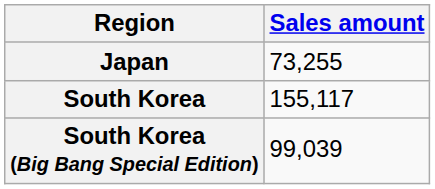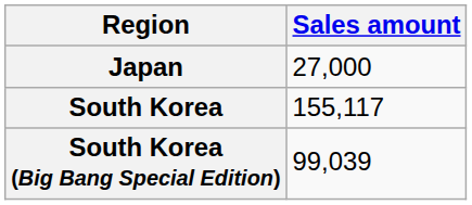Japan | Sales amount: 73,255 -> 27,000
